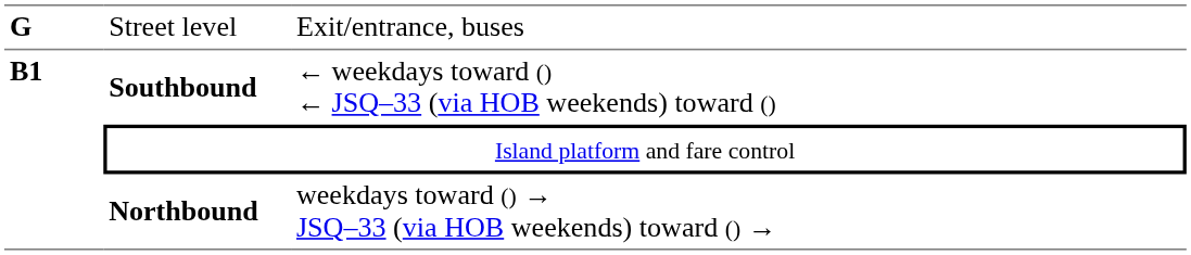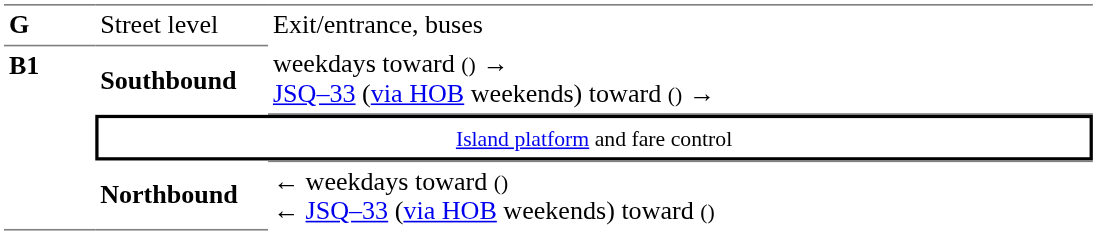Southbound | column 3: ← weekdays toward () ← JSQ–33 (via HOB weekends) toward () -> weekdays toward () → JSQ–33 (via HOB weekends) toward () →
Northbound | column 3: weekdays toward () → JSQ–33 (via HOB weekends) toward () → -> ← weekdays toward () ← JSQ–33 (via HOB weekends) toward ()
